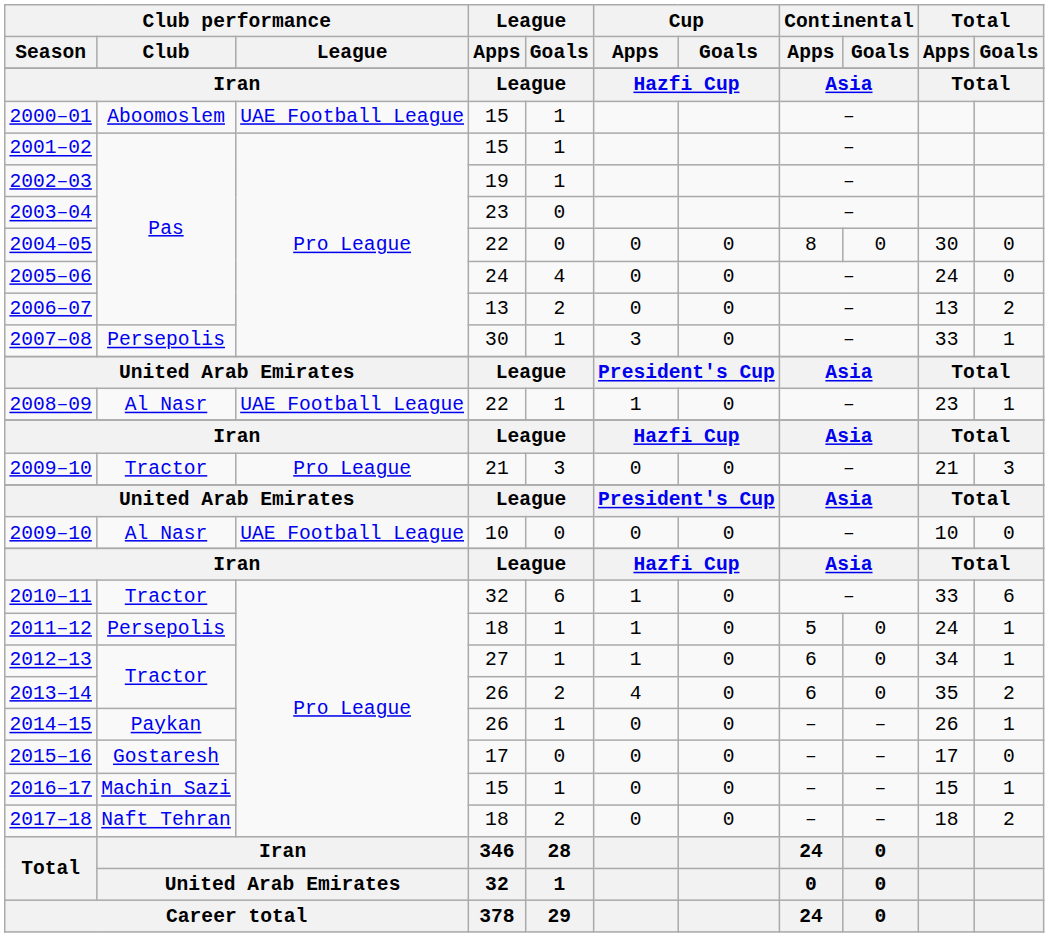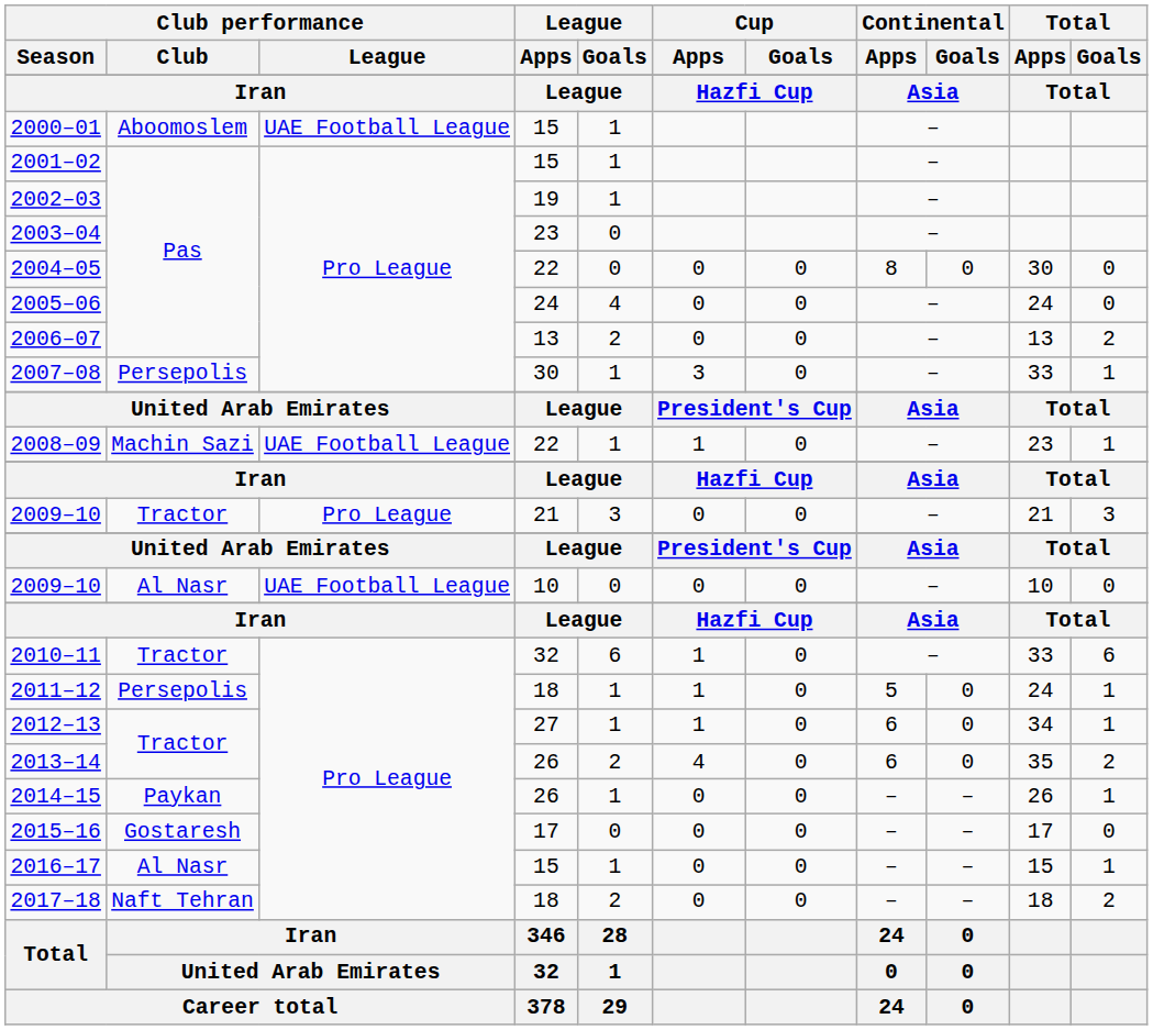2008–09 | Club performance / Club: Al Nasr -> Machin Sazi
2016–17 | Club performance / Club: Machin Sazi -> Al Nasr
